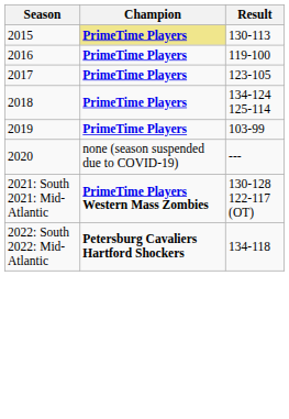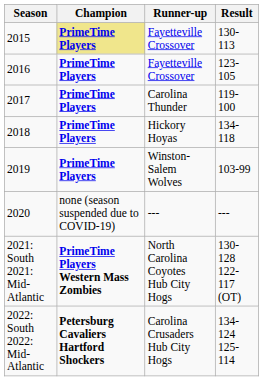+ column: Runner-up | Fayetteville Crossover | Fayetteville Crossover | Carolina Thunder | Hickory Hoyas | Winston-Salem Wolves | --- | North Carolina Coyotes Hub City Hogs | Carolina Crusaders Hub City Hogs
2016 | Result: 119-100 -> 123-105
2017 | Result: 123-105 -> 119-100
2018 | Result: 134-124 125-114 -> 134-118
2022: South 2022: Mid-Atlantic | Result: 134-118 -> 134-124 125-114
